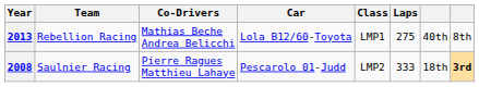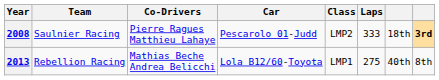rows swapped: 2008 <-> 2013
